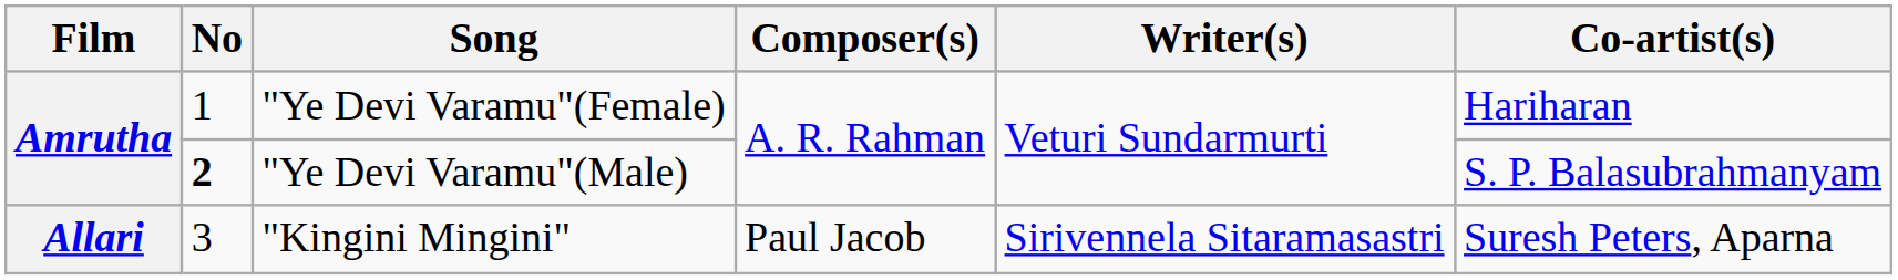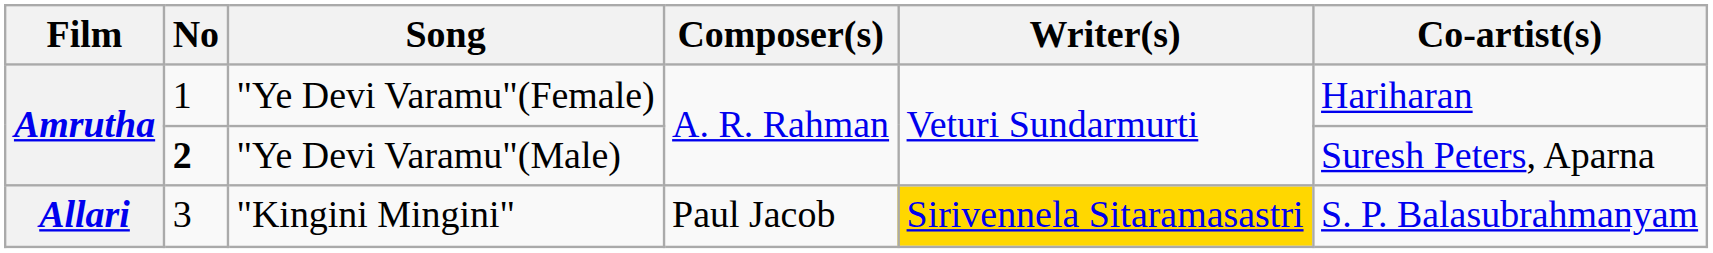"Ye Devi Varamu"(Male) | Co-artist(s): S. P. Balasubrahmanyam -> Suresh Peters, Aparna
"Kingini Mingini" | Writer(s): no background -> gold background
"Kingini Mingini" | Co-artist(s): Suresh Peters, Aparna -> S. P. Balasubrahmanyam
